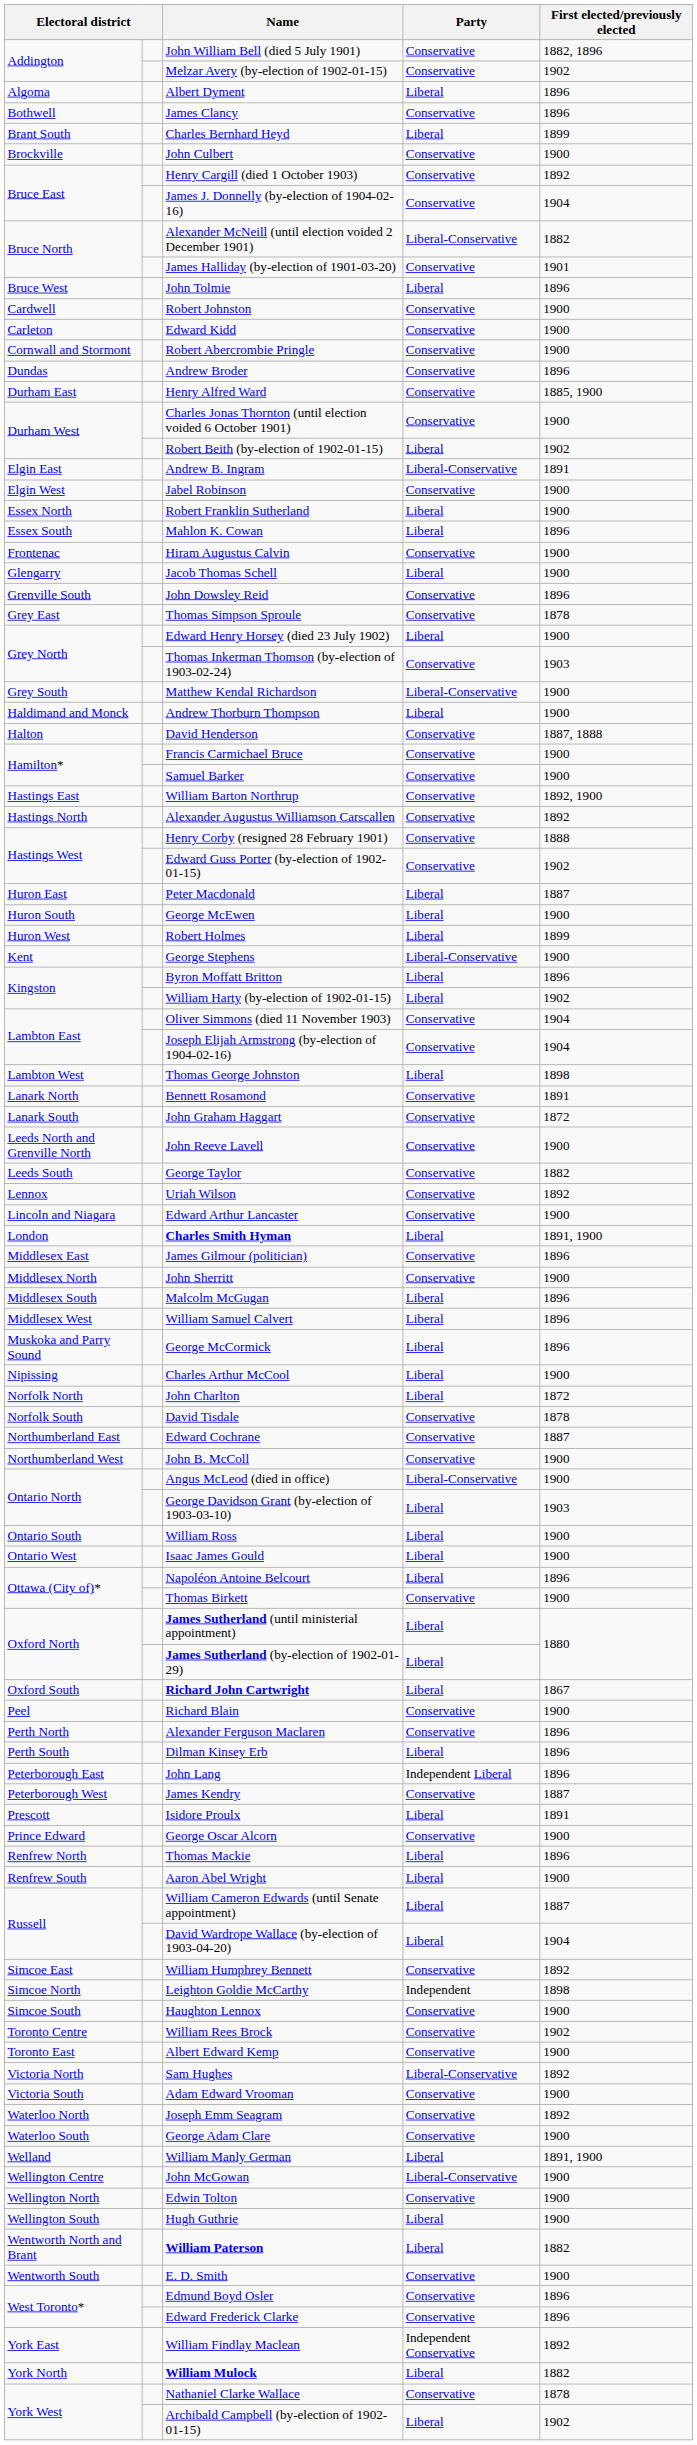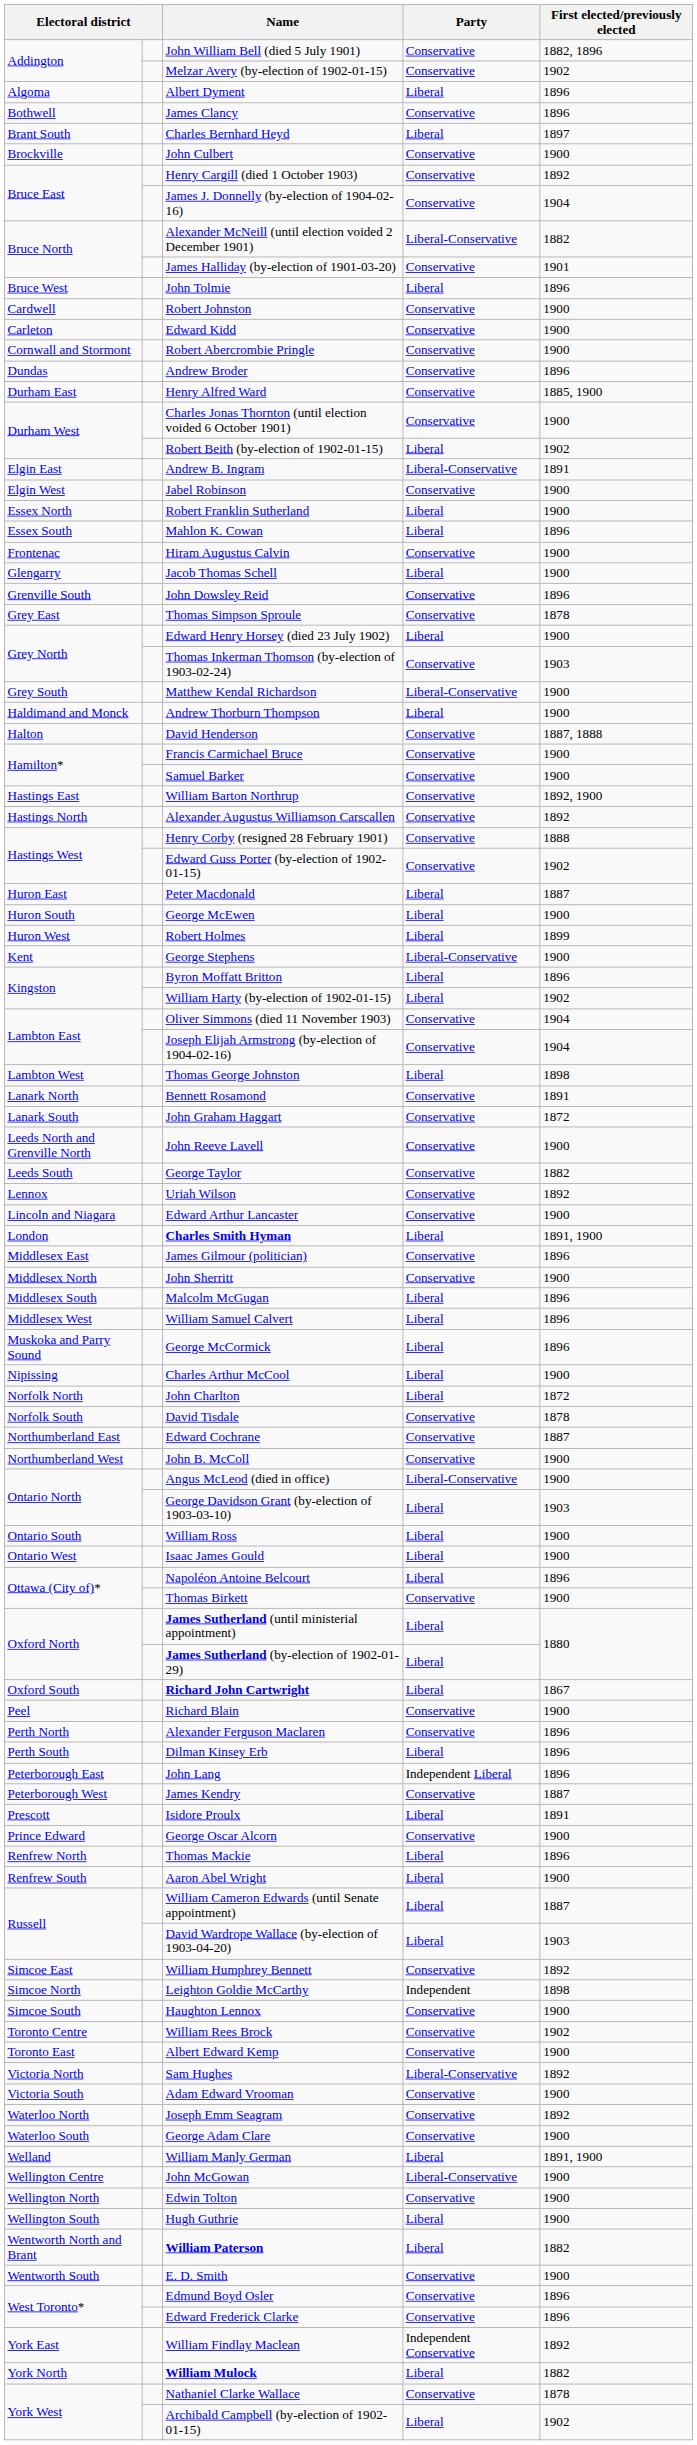Charles Bernhard Heyd | First elected/previously elected: 1899 -> 1897
David Wardrope Wallace (by-election of 1903-04-20) | First elected/previously elected: 1904 -> 1903
